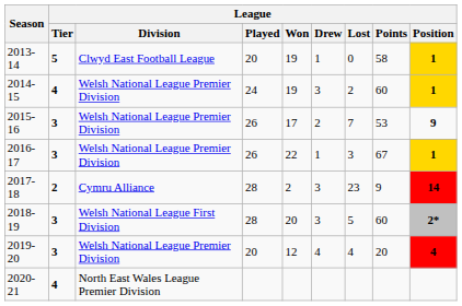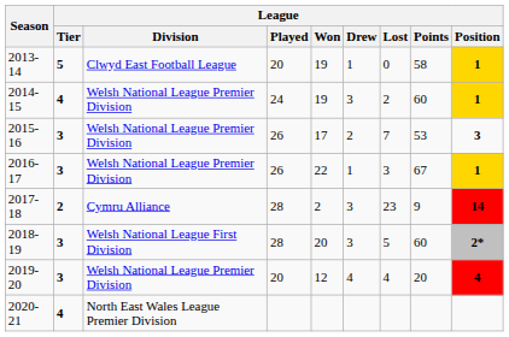2015-16 | League / Position: 9 -> 3
